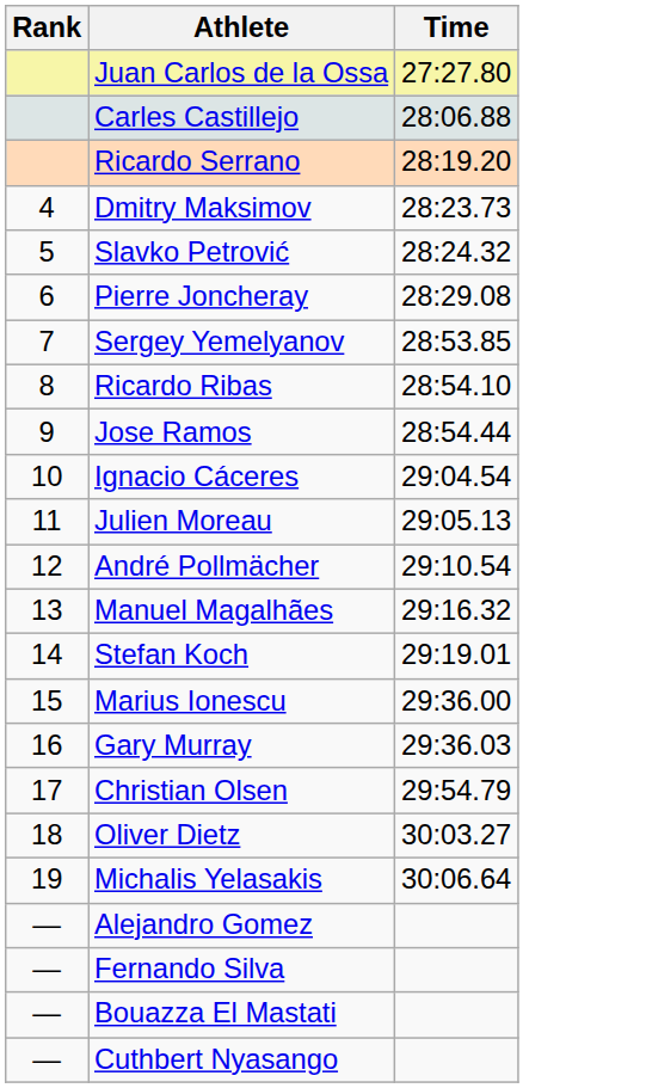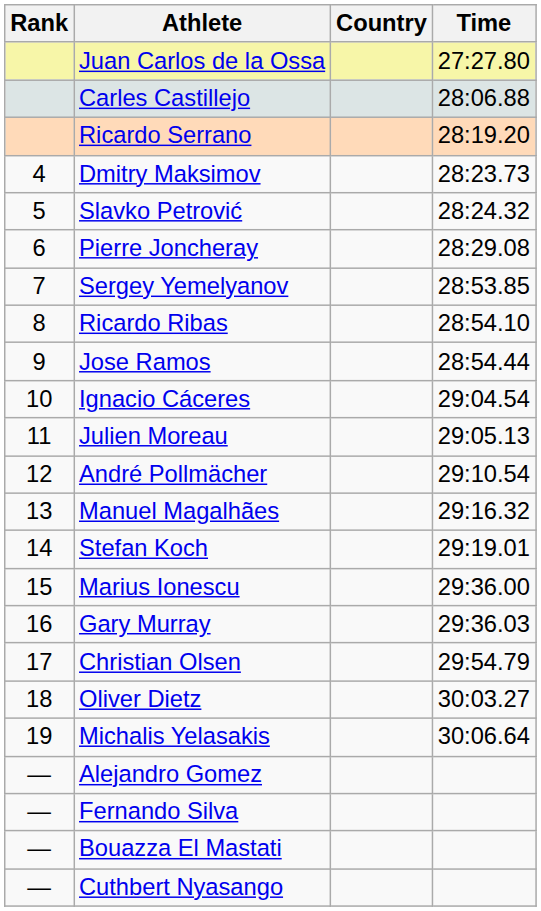+ column: Country
